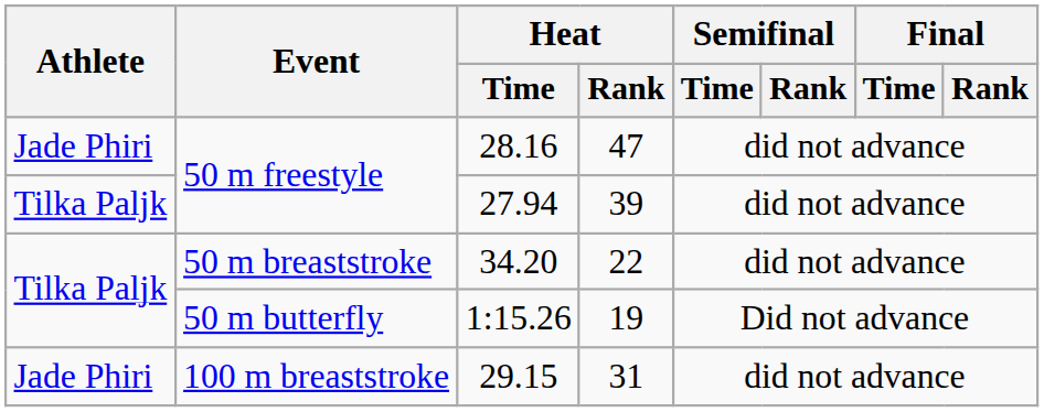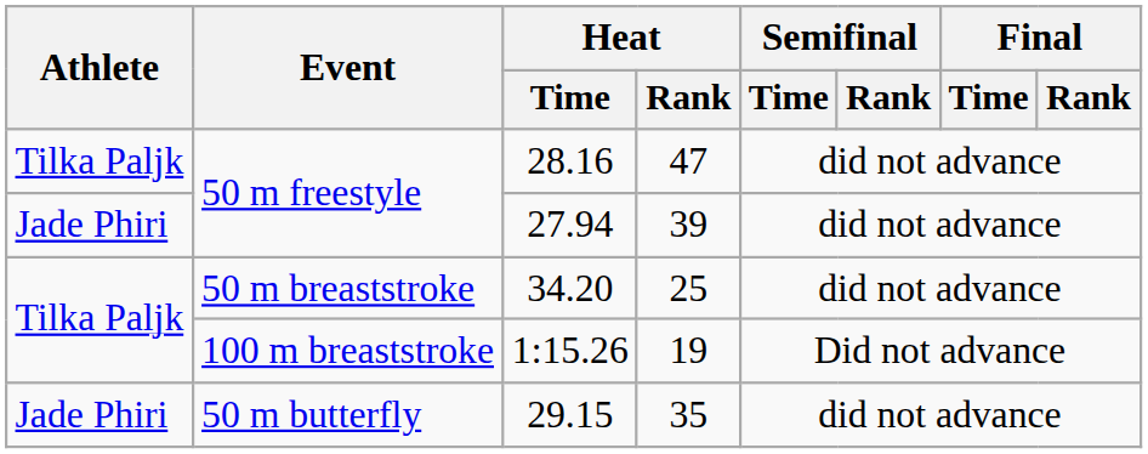28.16 | Athlete: Jade Phiri -> Tilka Paljk
27.94 | Athlete: Tilka Paljk -> Jade Phiri
34.20 | Heat / Rank: 22 -> 25
1:15.26 | Event: 50 m butterfly -> 100 m breaststroke
29.15 | Event: 100 m breaststroke -> 50 m butterfly
29.15 | Heat / Rank: 31 -> 35
